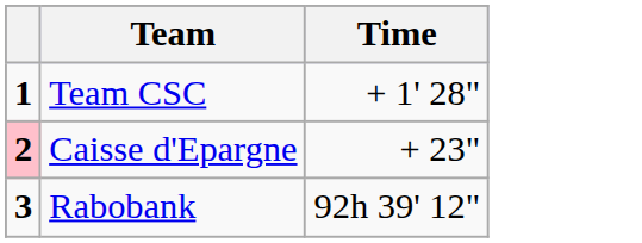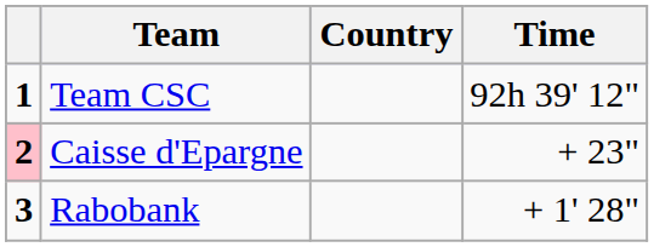+ column: Country
Team CSC | Time: + 1' 28" -> 92h 39' 12"
Rabobank | Time: 92h 39' 12" -> + 1' 28"
